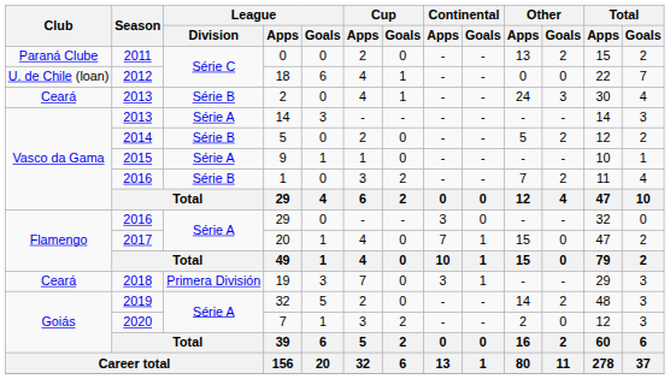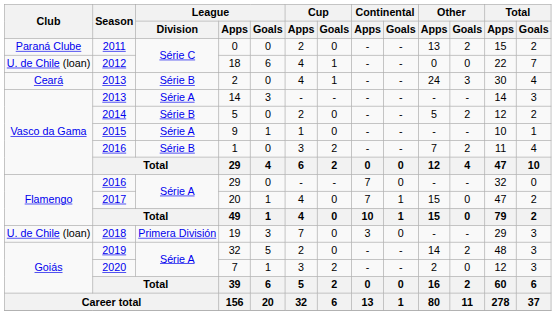2016 / 29 | Continental / Apps: 3 -> 7
19 | Club: Ceará -> U. de Chile (loan)
19 | Continental / Goals: 1 -> 0
